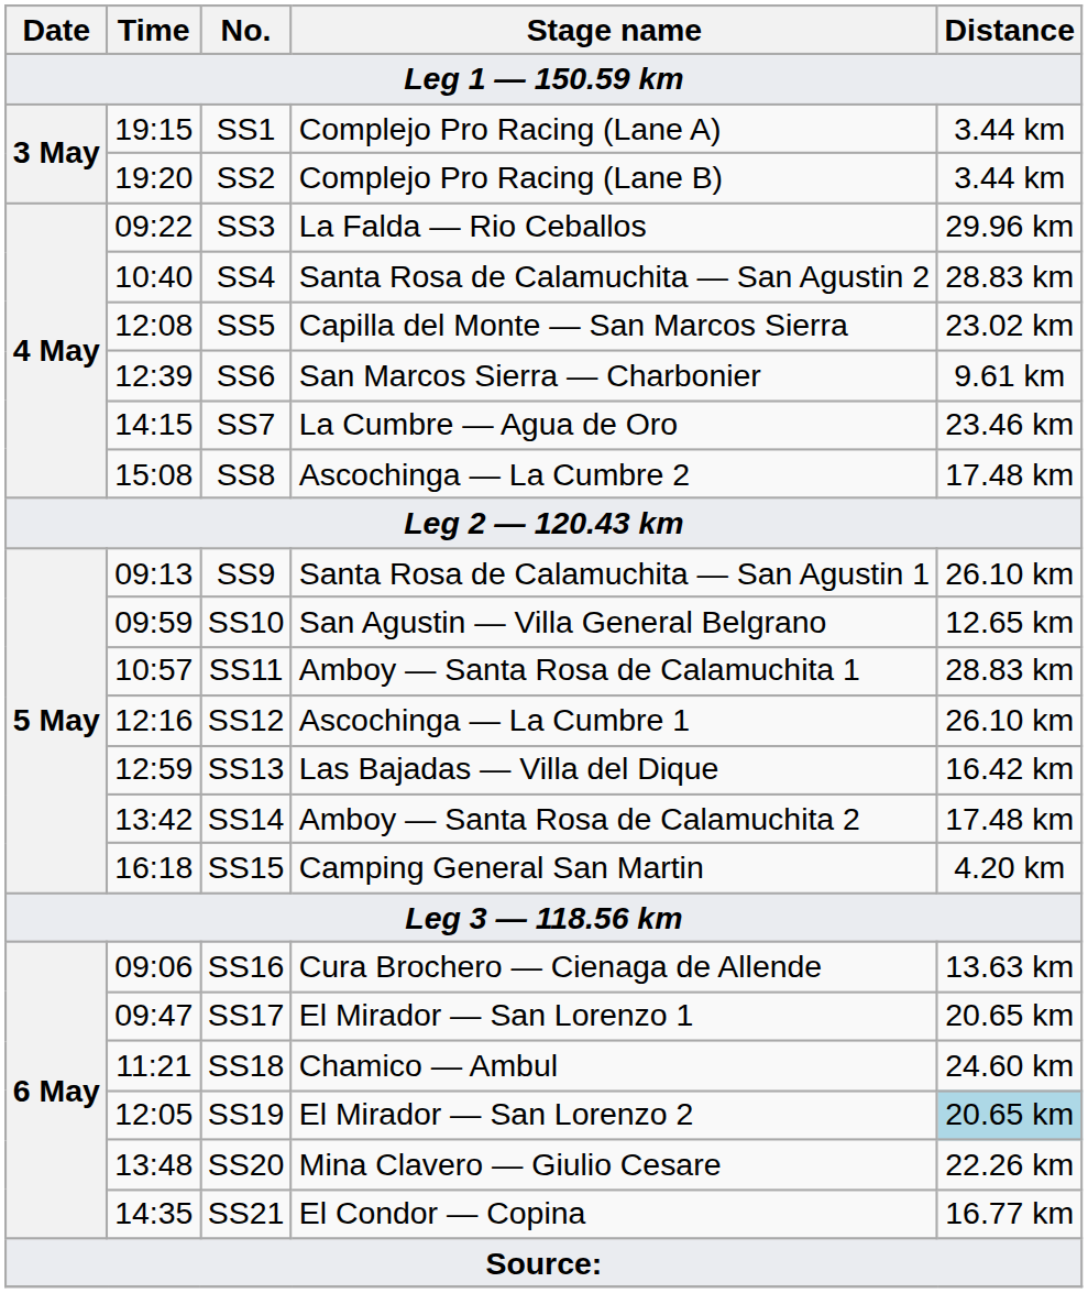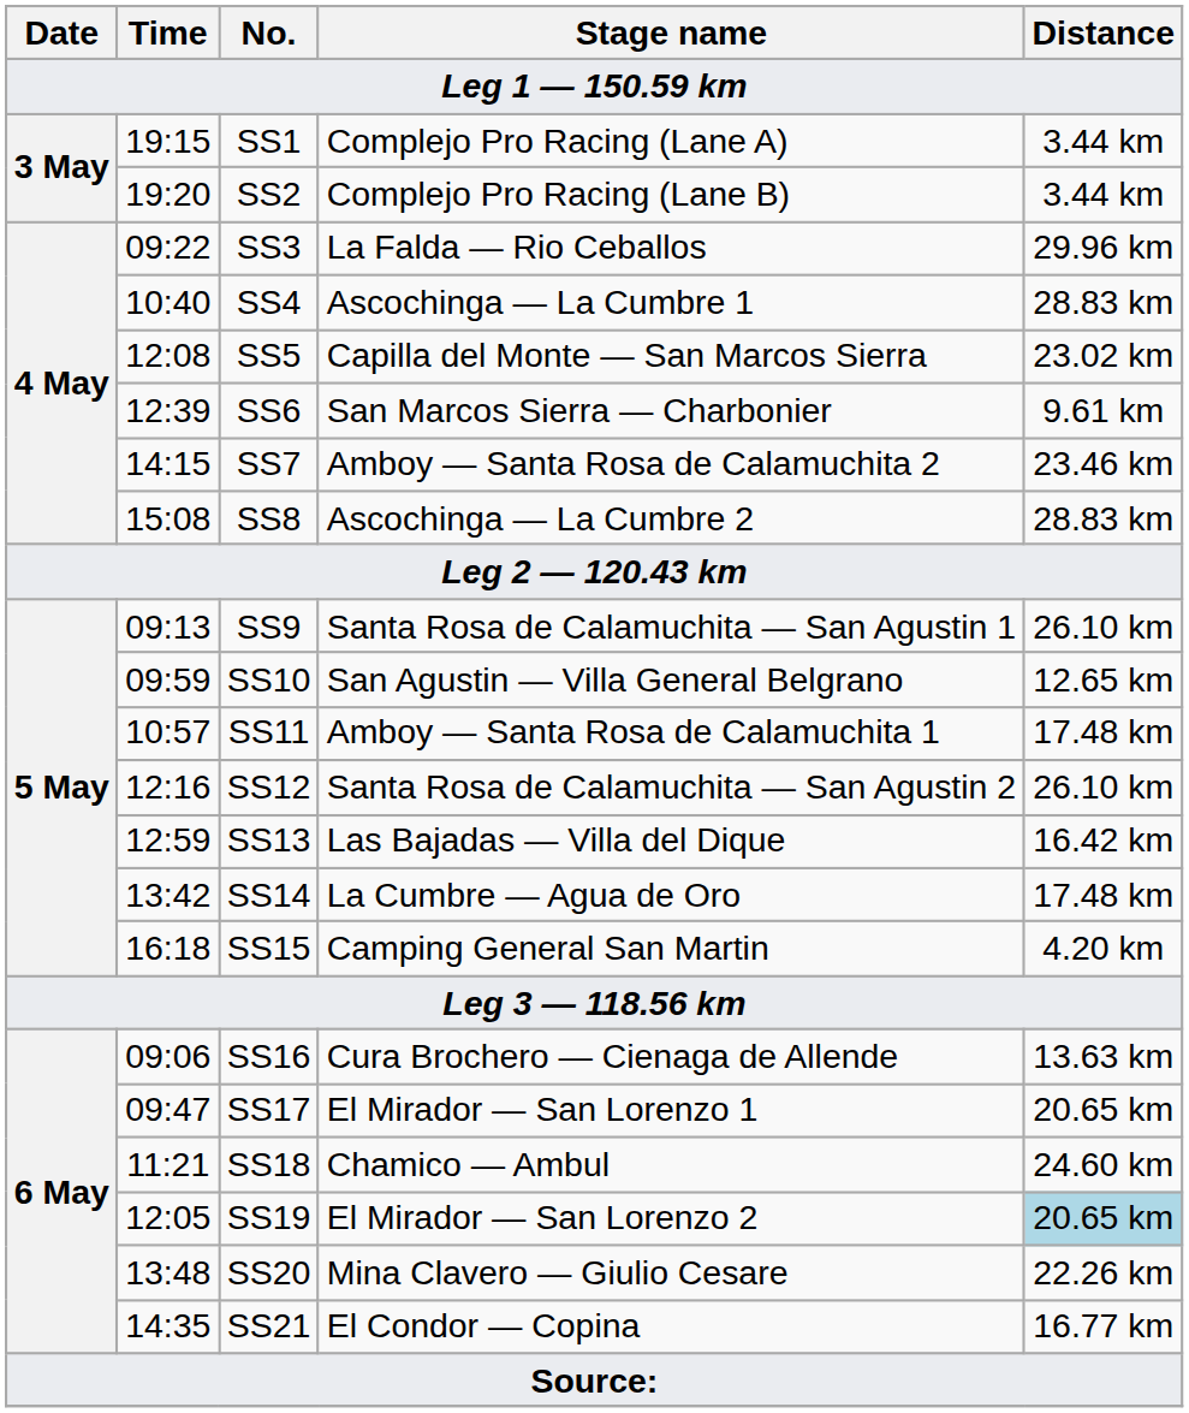SS4 | Stage name: Santa Rosa de Calamuchita — San Agustin 2 -> Ascochinga — La Cumbre 1
SS7 | Stage name: La Cumbre — Agua de Oro -> Amboy — Santa Rosa de Calamuchita 2
SS8 | Distance: 17.48 km -> 28.83 km
SS11 | Distance: 28.83 km -> 17.48 km
SS12 | Stage name: Ascochinga — La Cumbre 1 -> Santa Rosa de Calamuchita — San Agustin 2
SS14 | Stage name: Amboy — Santa Rosa de Calamuchita 2 -> La Cumbre — Agua de Oro
